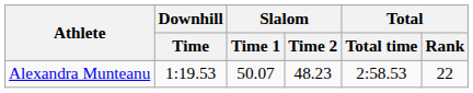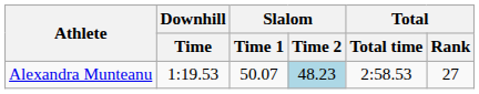Alexandra Munteanu | Slalom / Time 2: no background -> lightblue background
Alexandra Munteanu | Total / Rank: 22 -> 27
